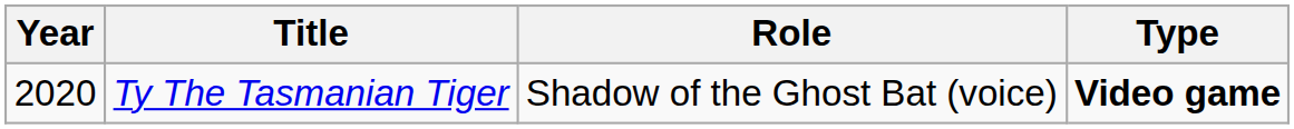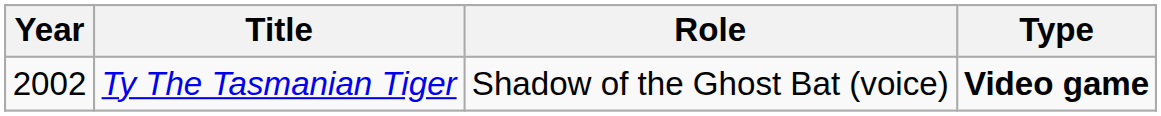Ty The Tasmanian Tiger | Year: 2020 -> 2002
